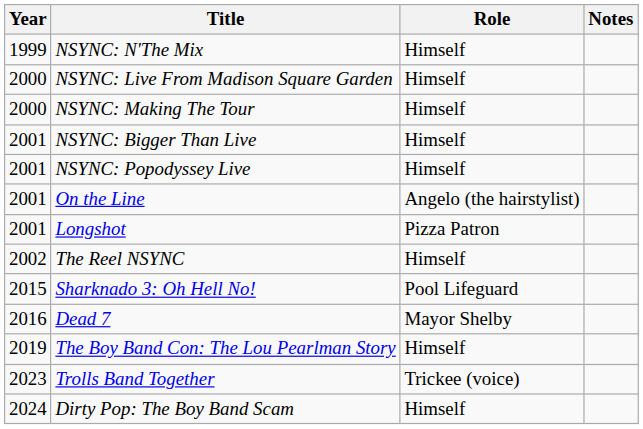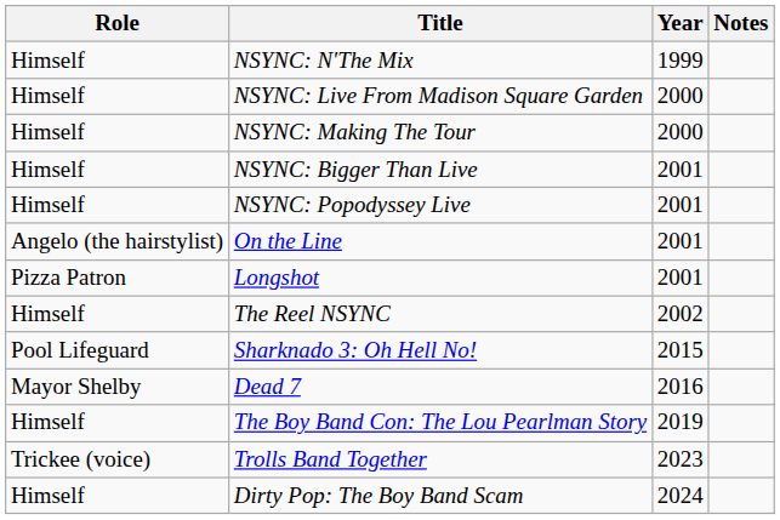columns swapped: Year <-> Role
